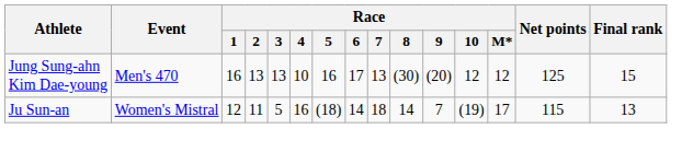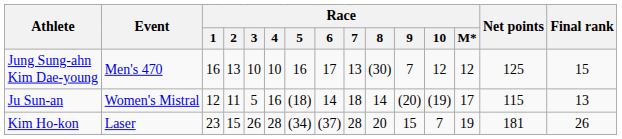Jung Sung-ahn Kim Dae-young | Race / 3: 13 -> 10
Jung Sung-ahn Kim Dae-young | Race / 9: (20) -> 7
Ju Sun-an | Race / 9: 7 -> (20)
+ row: Kim Ho-kon | Laser | 23 | 15 | 26 | 28 | (34) | (37) | 28 | 20 | 15 | 7 | 19 | 181 | 26
